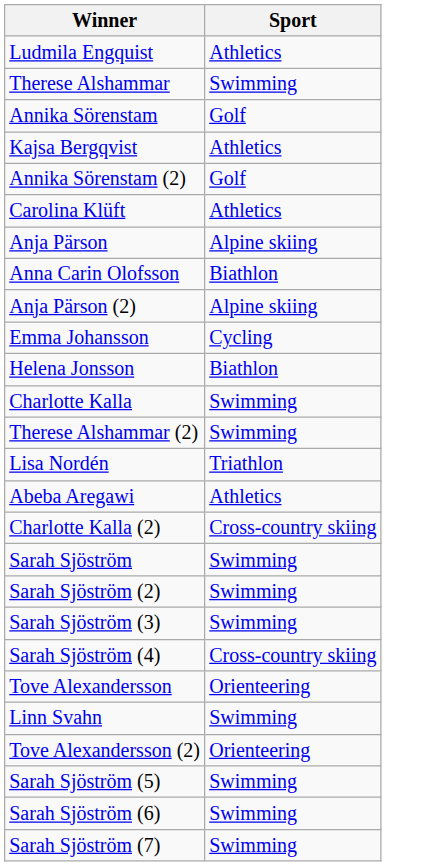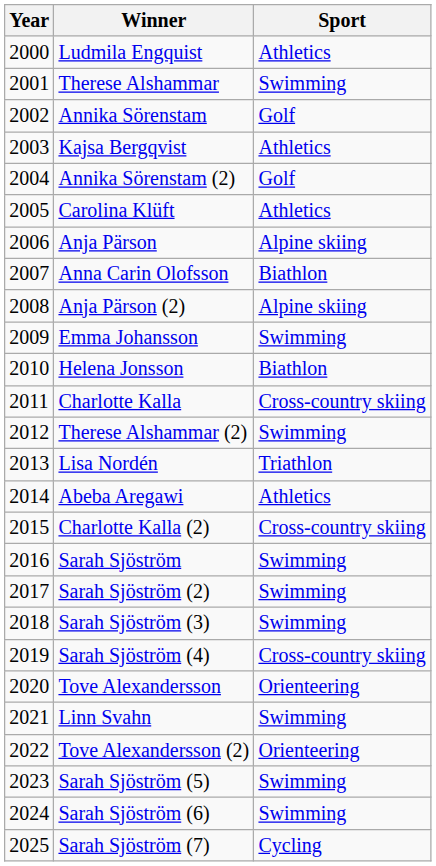+ column: Year | 2000 | 2001 | 2002 | 2003 | 2004 | 2005 | 2006 | 2007 | 2008 | 2009 | 2010 | 2011 | 2012 | 2013 | 2014 | 2015 | 2016 | 2017 | 2018 | 2019 | 2020 | 2021 | 2022 | 2023 | 2024 | 2025
Emma Johansson | Sport: Cycling -> Swimming
Charlotte Kalla | Sport: Swimming -> Cross-country skiing
Sarah Sjöström (7) | Sport: Swimming -> Cycling
